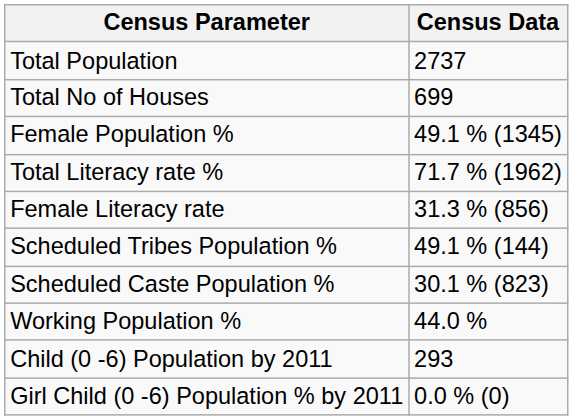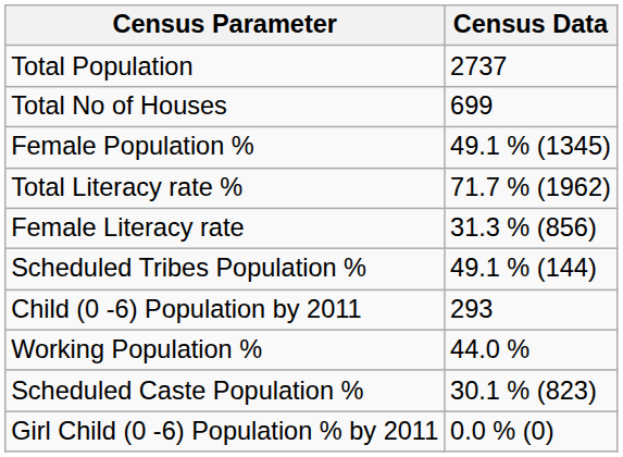rows swapped: Scheduled Caste Population % <-> Child (0 -6) Population by 2011
